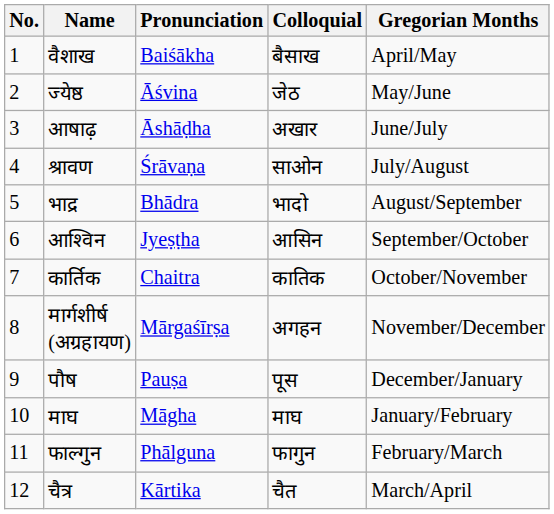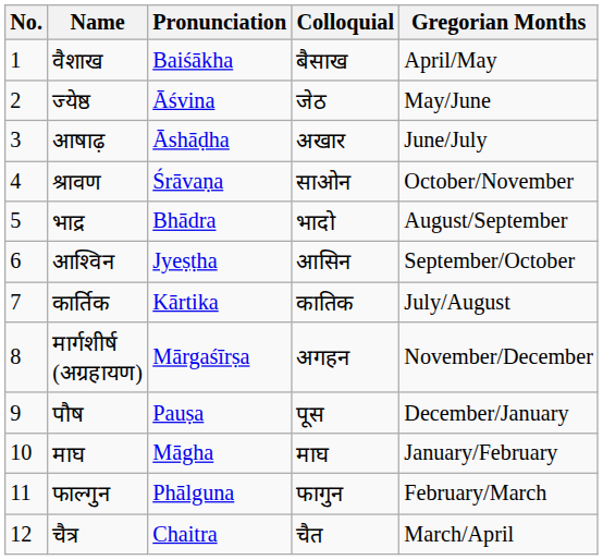श्रावण | Gregorian Months: July/August -> October/November
कार्तिक | Pronunciation: Chaitra -> Kārtika
कार्तिक | Gregorian Months: October/November -> July/August
चैत्र | Pronunciation: Kārtika -> Chaitra
